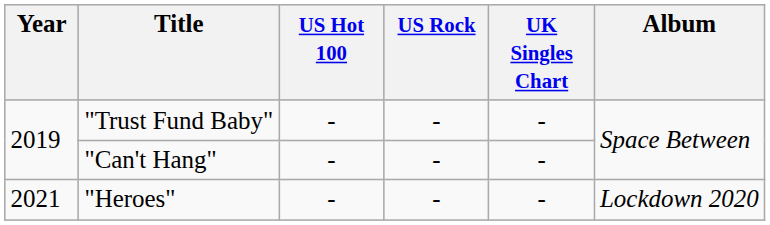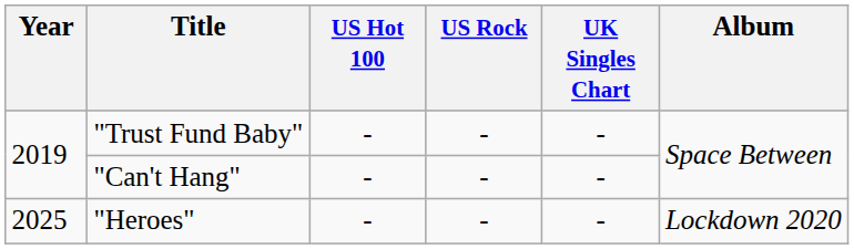"Heroes" | Year: 2021 -> 2025
